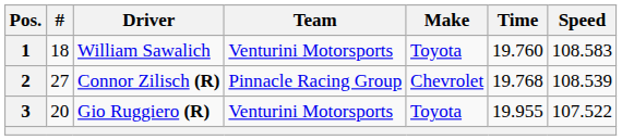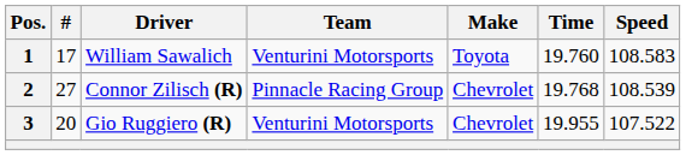1 | #: 18 -> 17
3 | Make: Toyota -> Chevrolet
